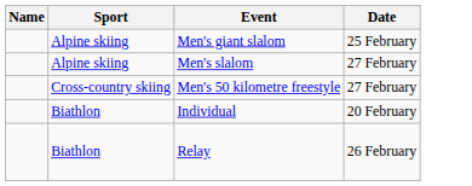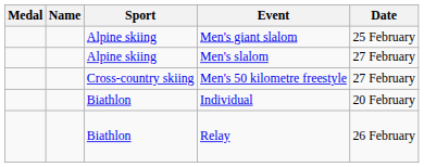+ column: Medal
